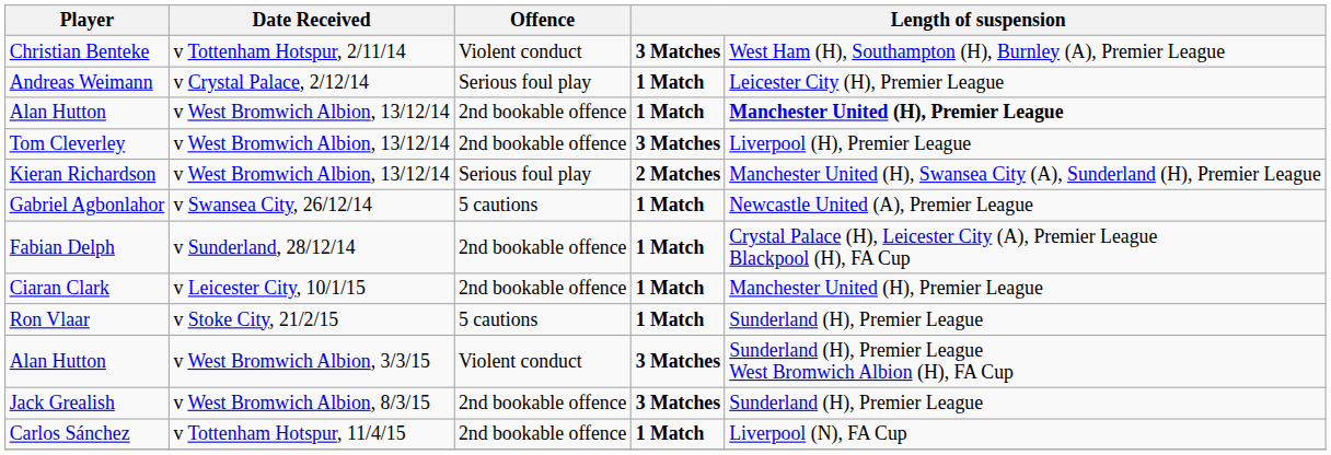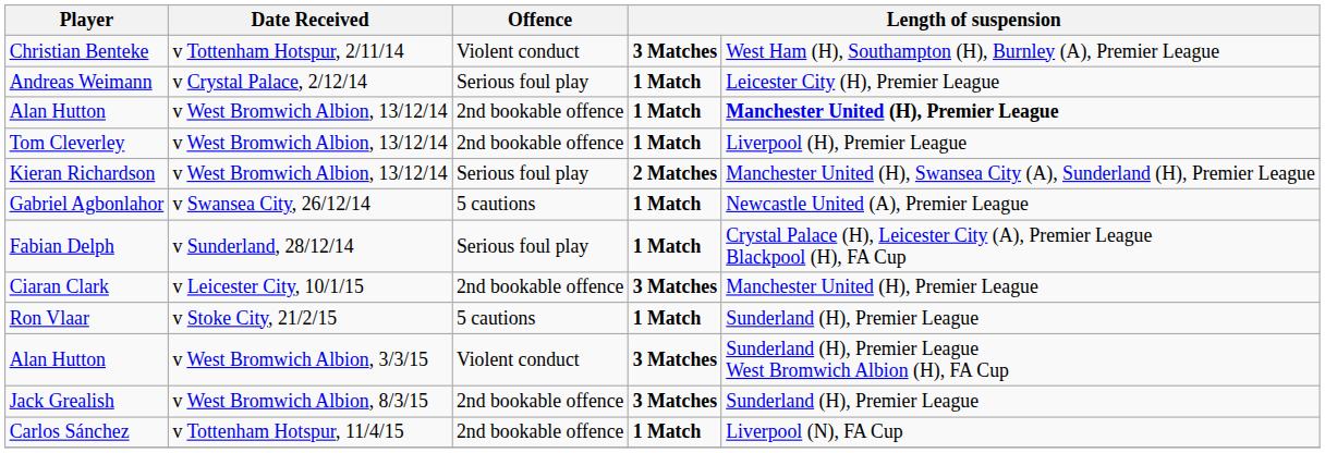Tom Cleverley | column 4: 3 Matches -> 1 Match
Fabian Delph | Offence: 2nd bookable offence -> Serious foul play
Ciaran Clark | column 4: 1 Match -> 3 Matches
